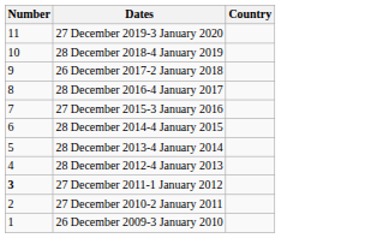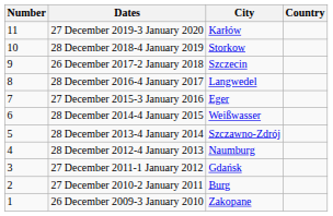+ column: City | Karłów | Storkow | Szczecin | Langwedel | Eger | Weißwasser | Szczawno-Zdrój | Naumburg | Gdańsk | Burg | Zakopane
27 December 2011-1 January 2012 | Number: bold -> normal
